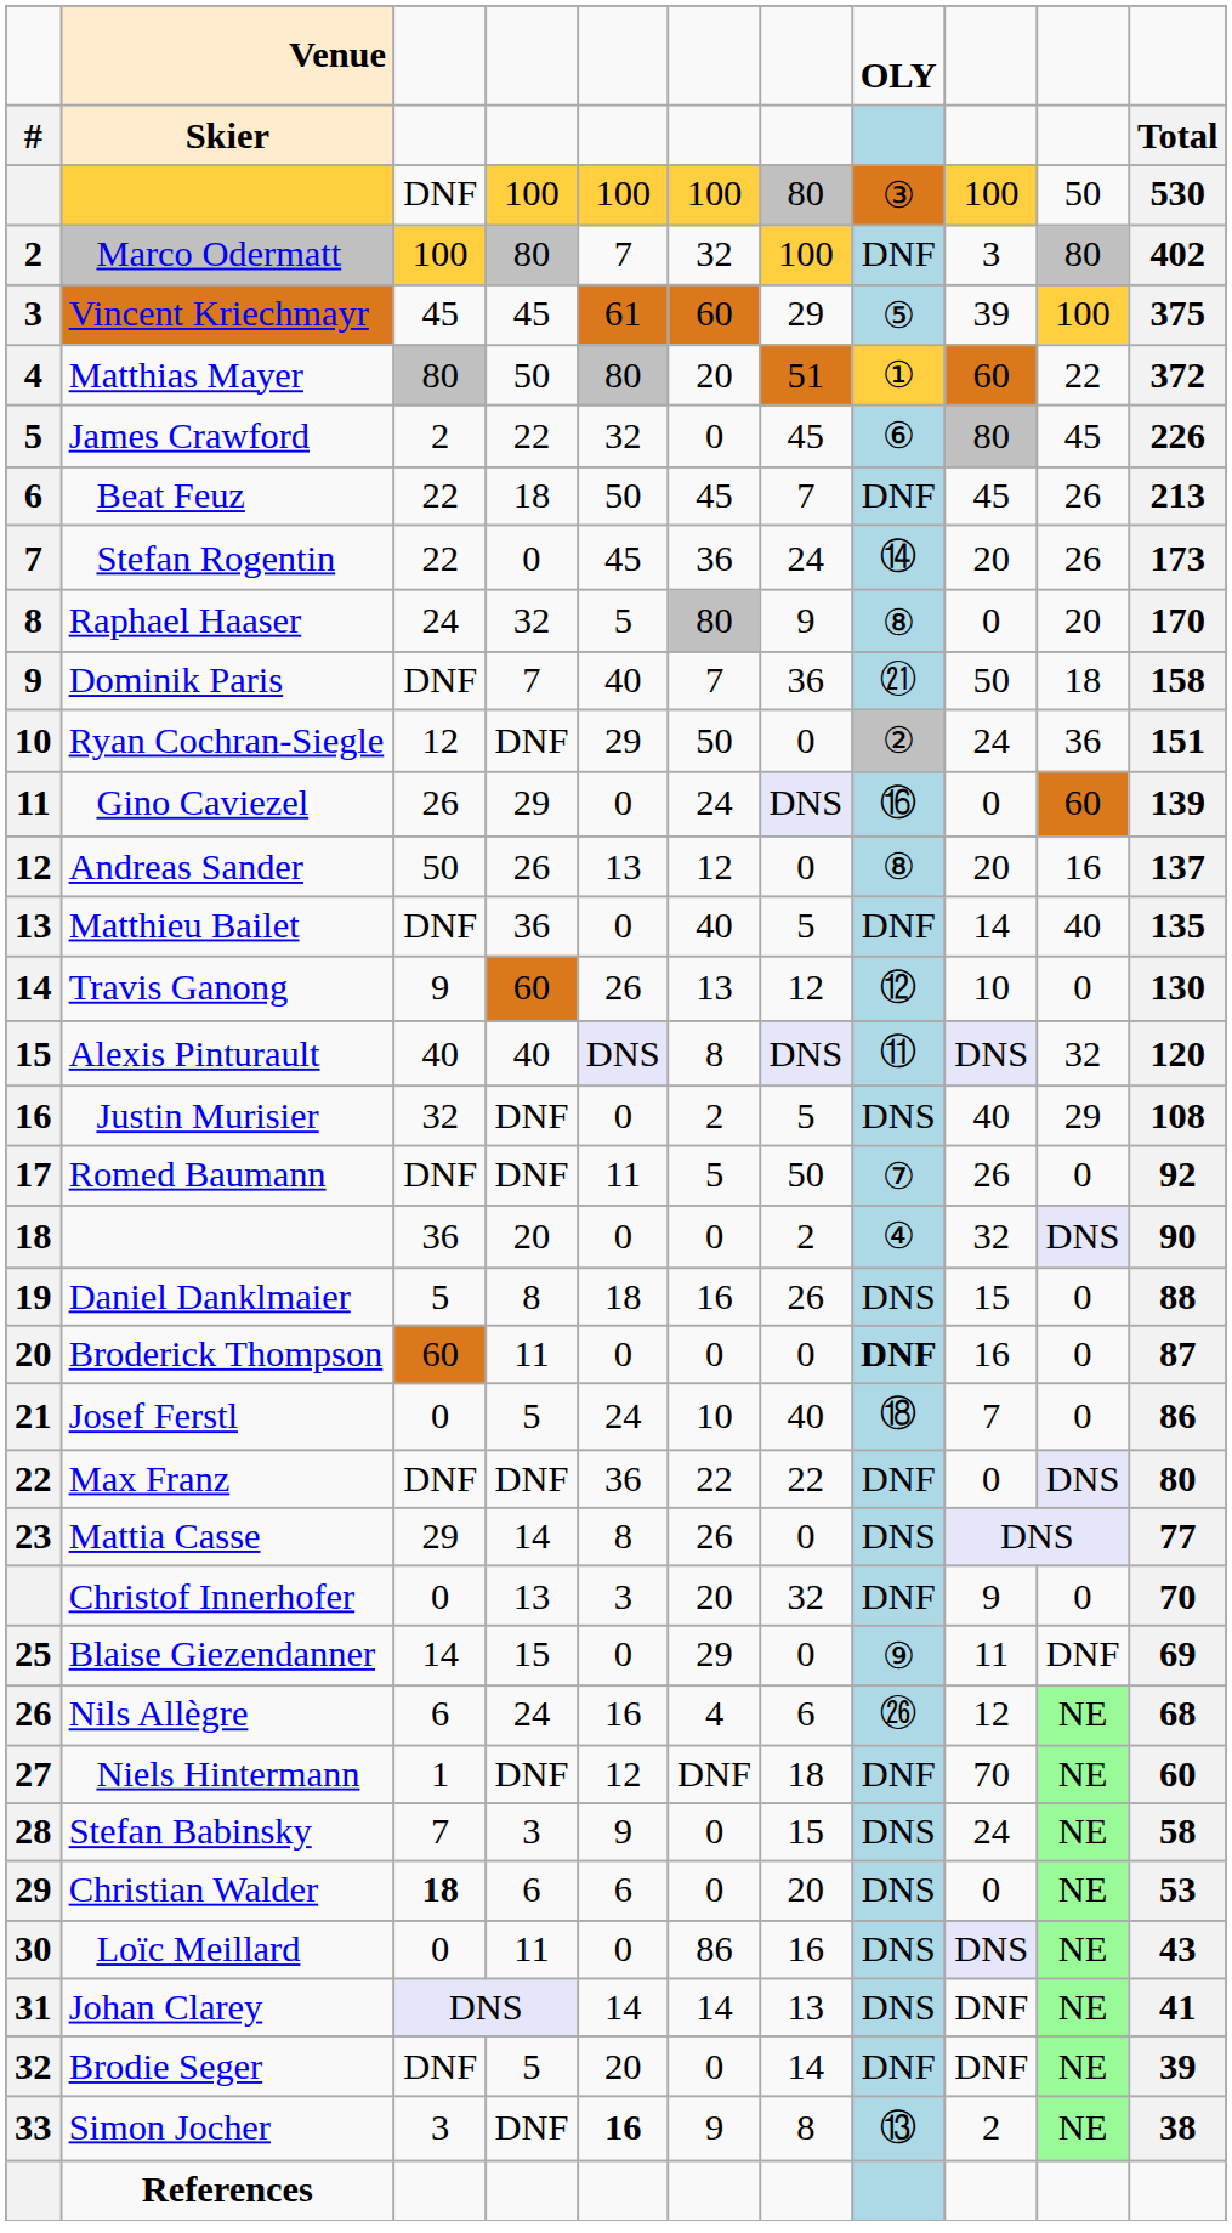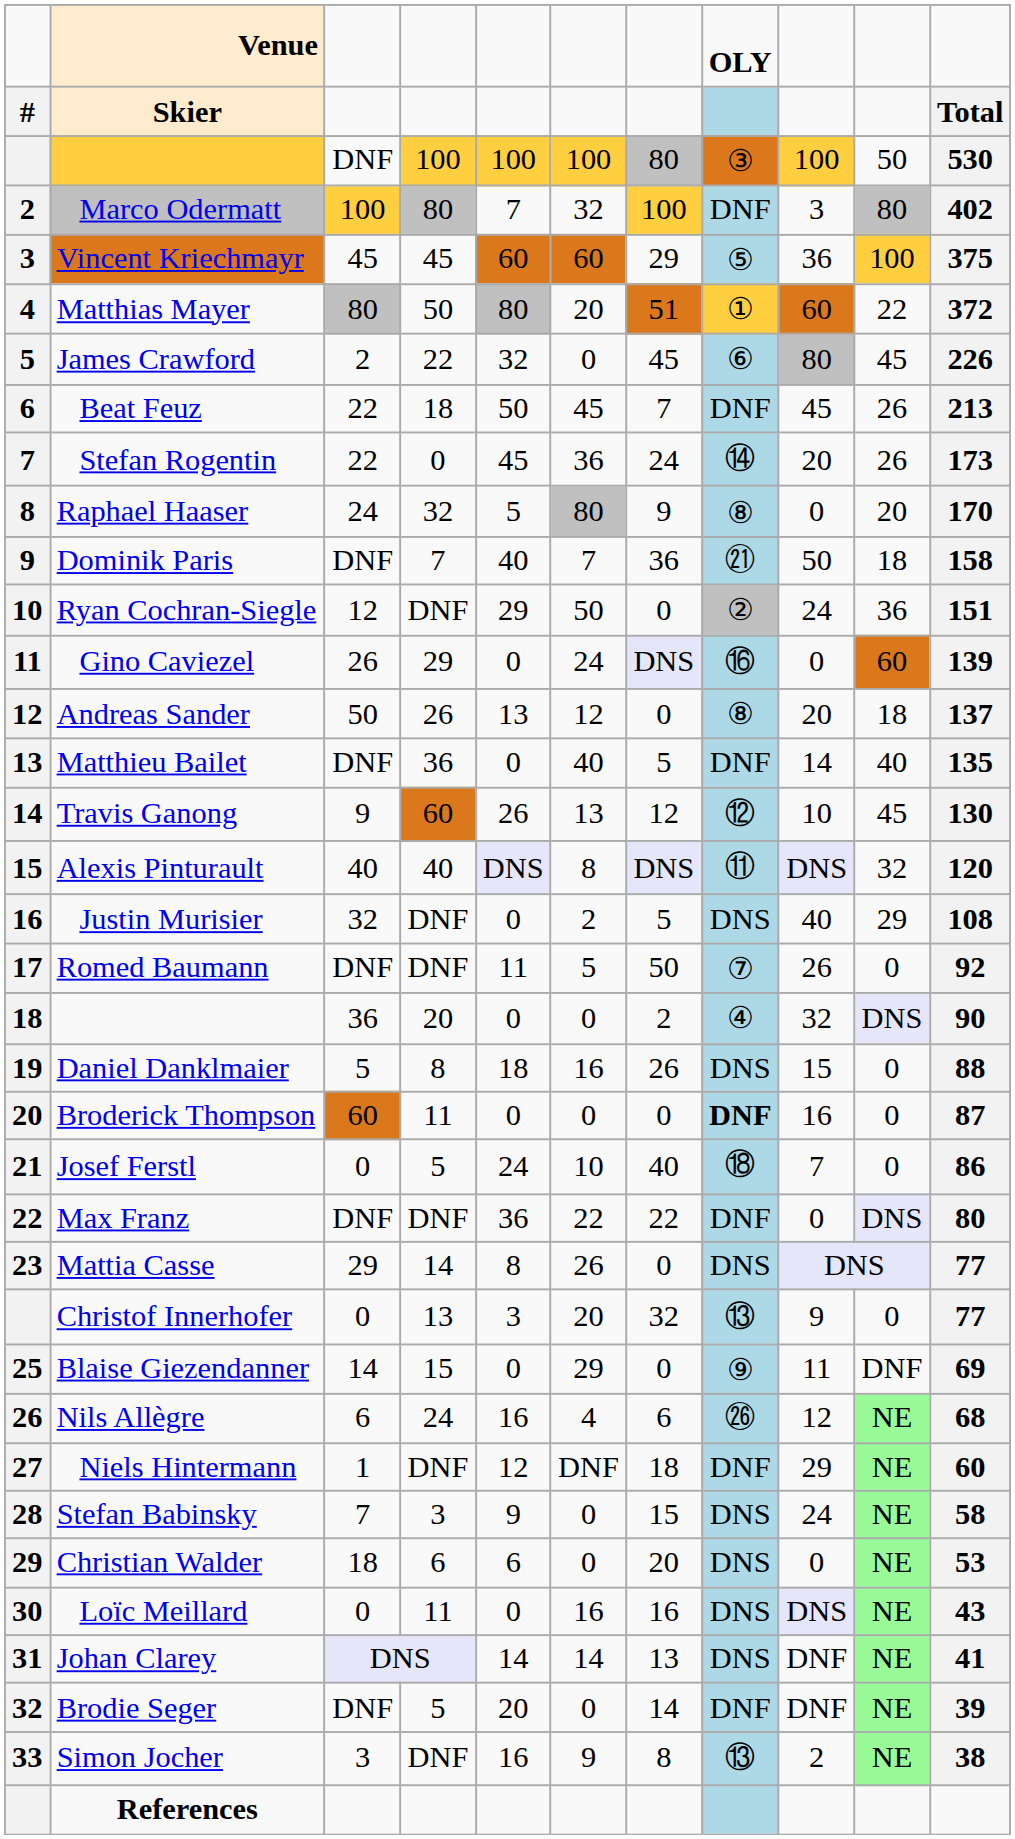Vincent Kriechmayr | column 5: 61 -> 60
Vincent Kriechmayr | column 9: 39 -> 36
Andreas Sander | column 10: 16 -> 18
Travis Ganong | column 10: 0 -> 45
Christof Innerhofer | column 8: DNF -> ⑬
Christof Innerhofer | column 11: 70 -> 77
Niels Hintermann | column 9: 70 -> 29
Christian Walder | column 3: bold -> normal
Loïc Meillard | column 6: 86 -> 16
Simon Jocher | column 5: bold -> normal
